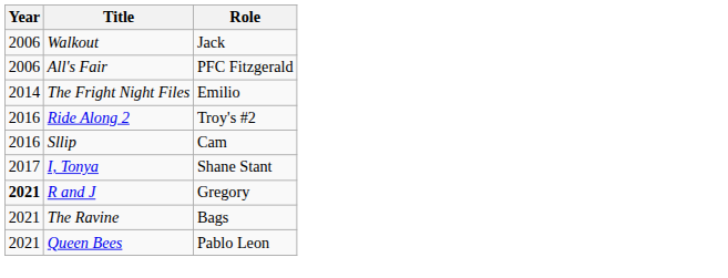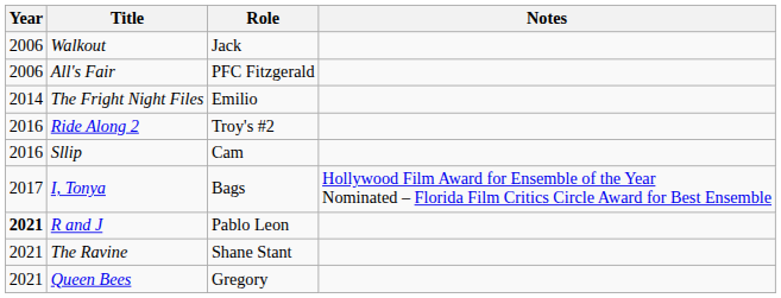+ column: Notes | Hollywood Film Award for Ensemble of the Year Nominated – Florida Film Critics Circle Award for Best Ensemble
I, Tonya | Role: Shane Stant -> Bags
R and J | Role: Gregory -> Pablo Leon
The Ravine | Role: Bags -> Shane Stant
Queen Bees | Role: Pablo Leon -> Gregory
